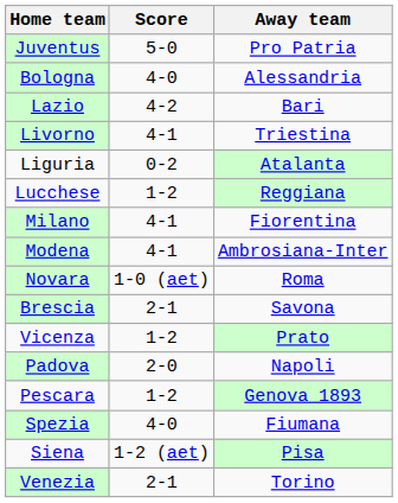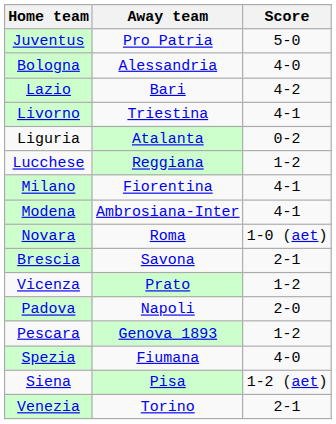columns swapped: Score <-> Away team
